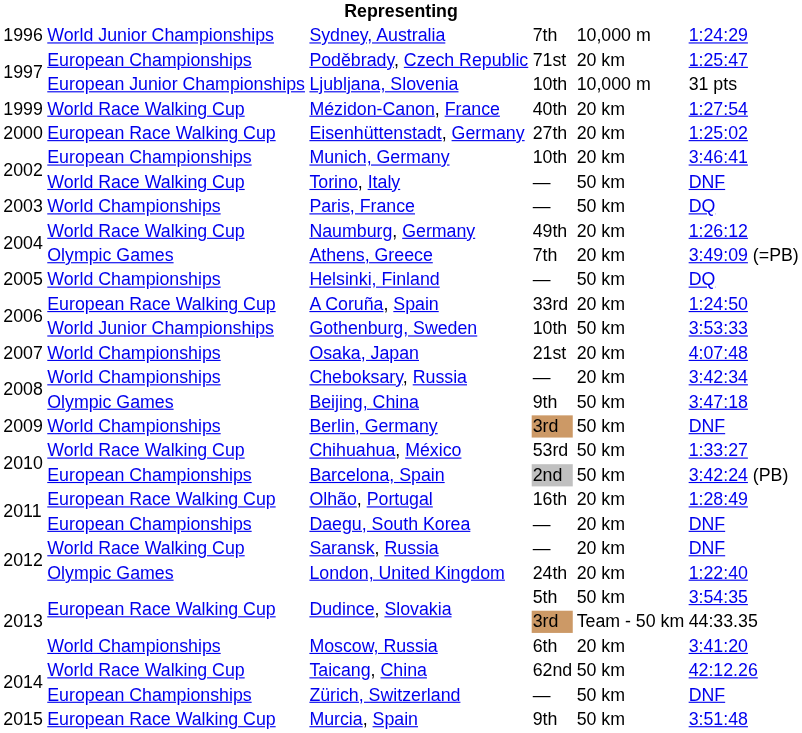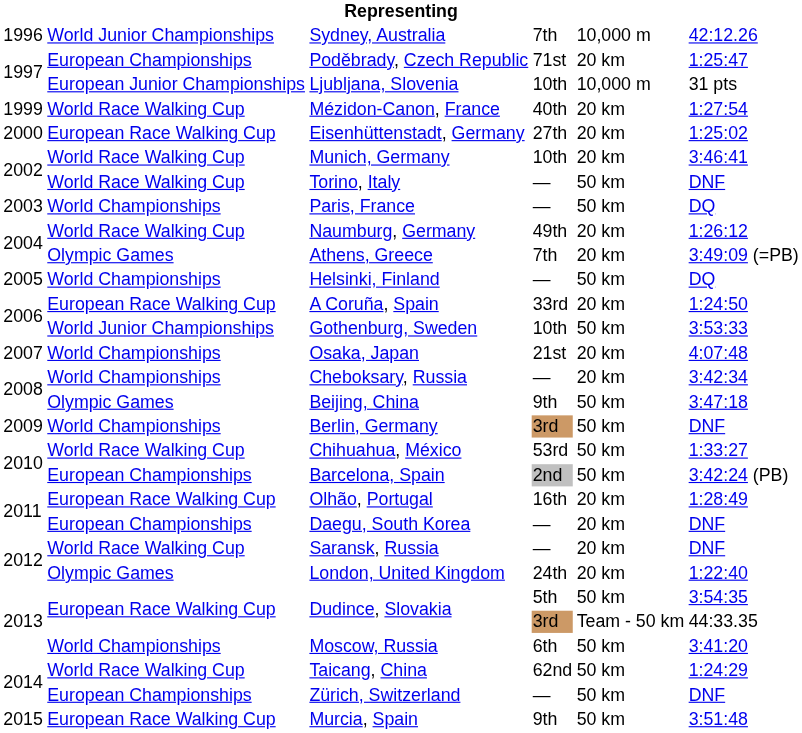Sydney, Australia | column 6: 1:24:29 -> 42:12.26
Munich, Germany | column 2: European Championships -> World Race Walking Cup
Moscow, Russia | column 5: 20 km -> 50 km
Taicang, China | column 6: 42:12.26 -> 1:24:29
